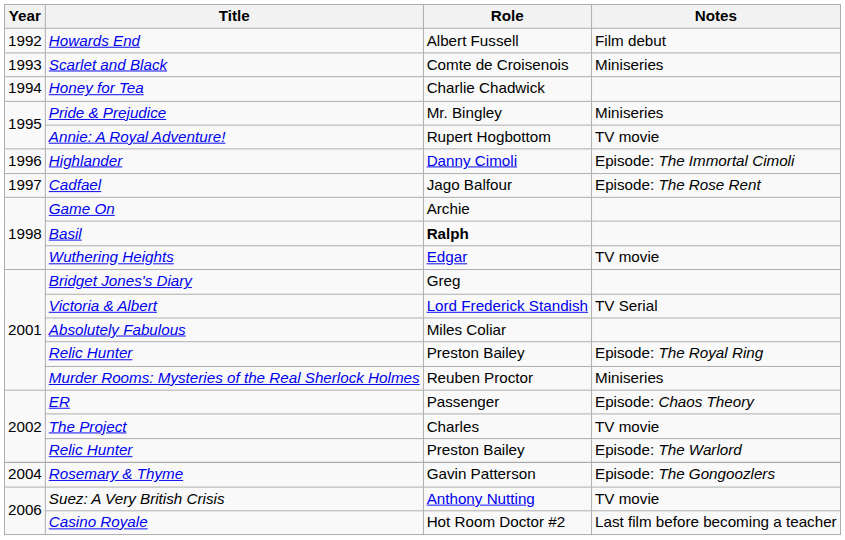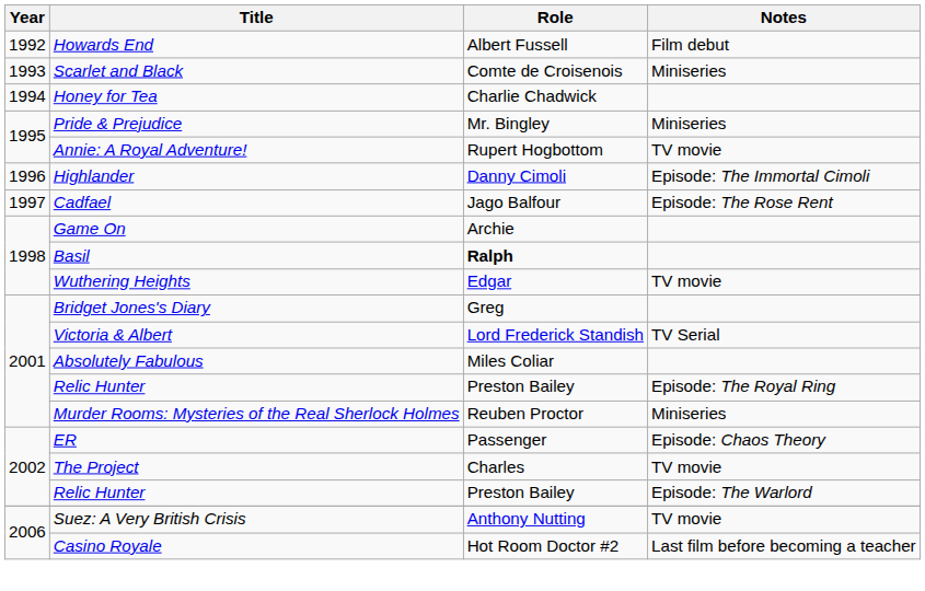- row: 2004 | Rosemary & Thyme | Gavin Patterson | Episode: The Gongoozlers
